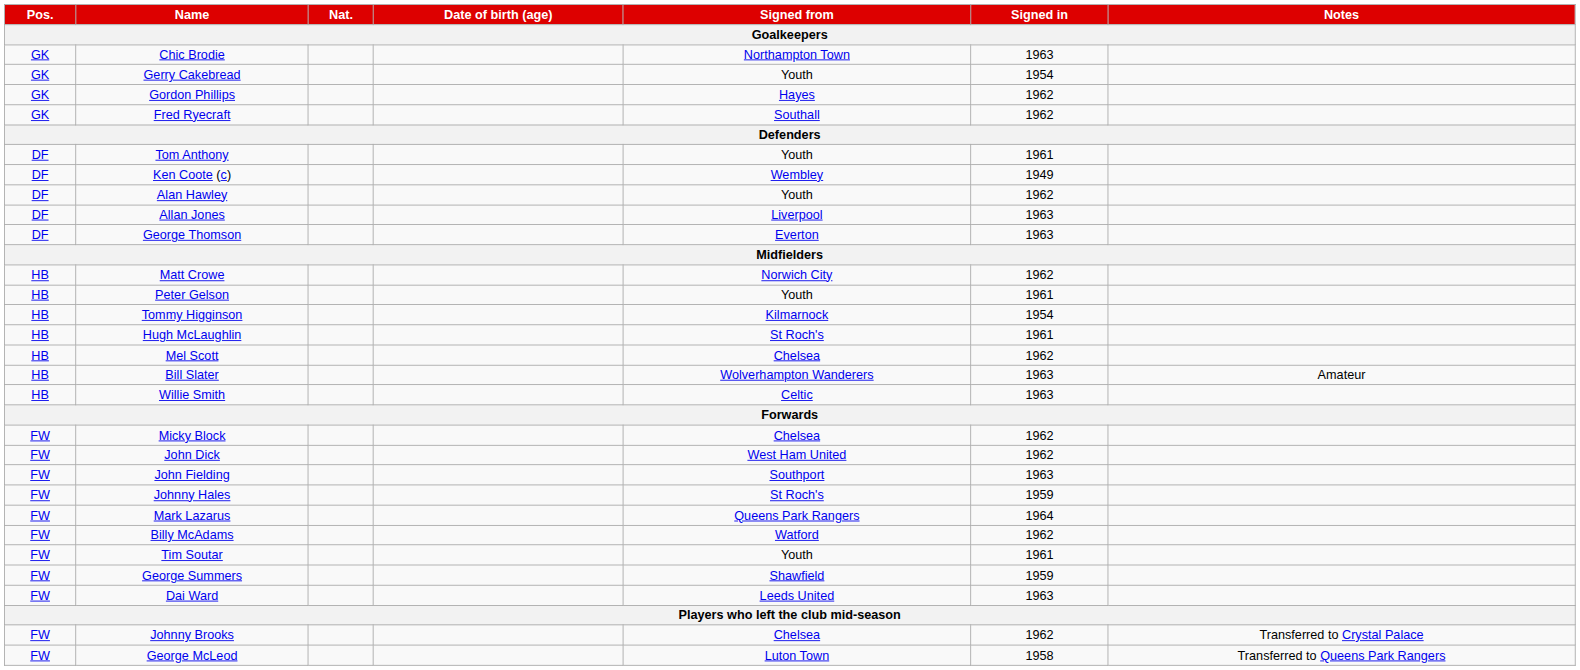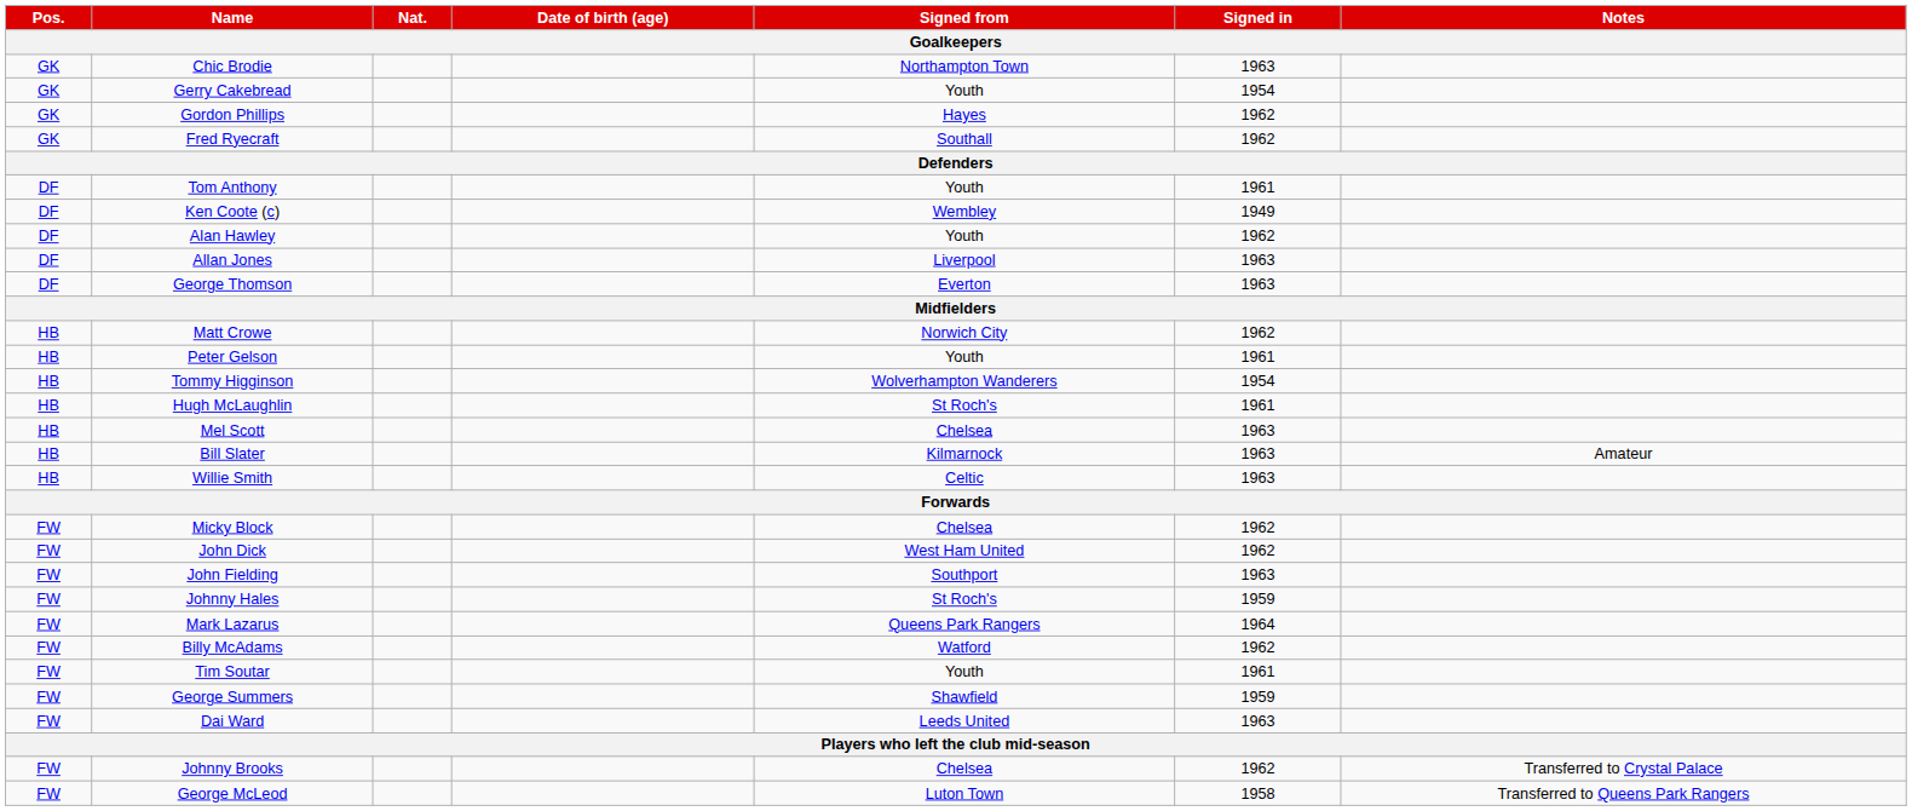Tommy Higginson | Signed from: Kilmarnock -> Wolverhampton Wanderers
Mel Scott | Signed in: 1962 -> 1963
Bill Slater | Signed from: Wolverhampton Wanderers -> Kilmarnock
